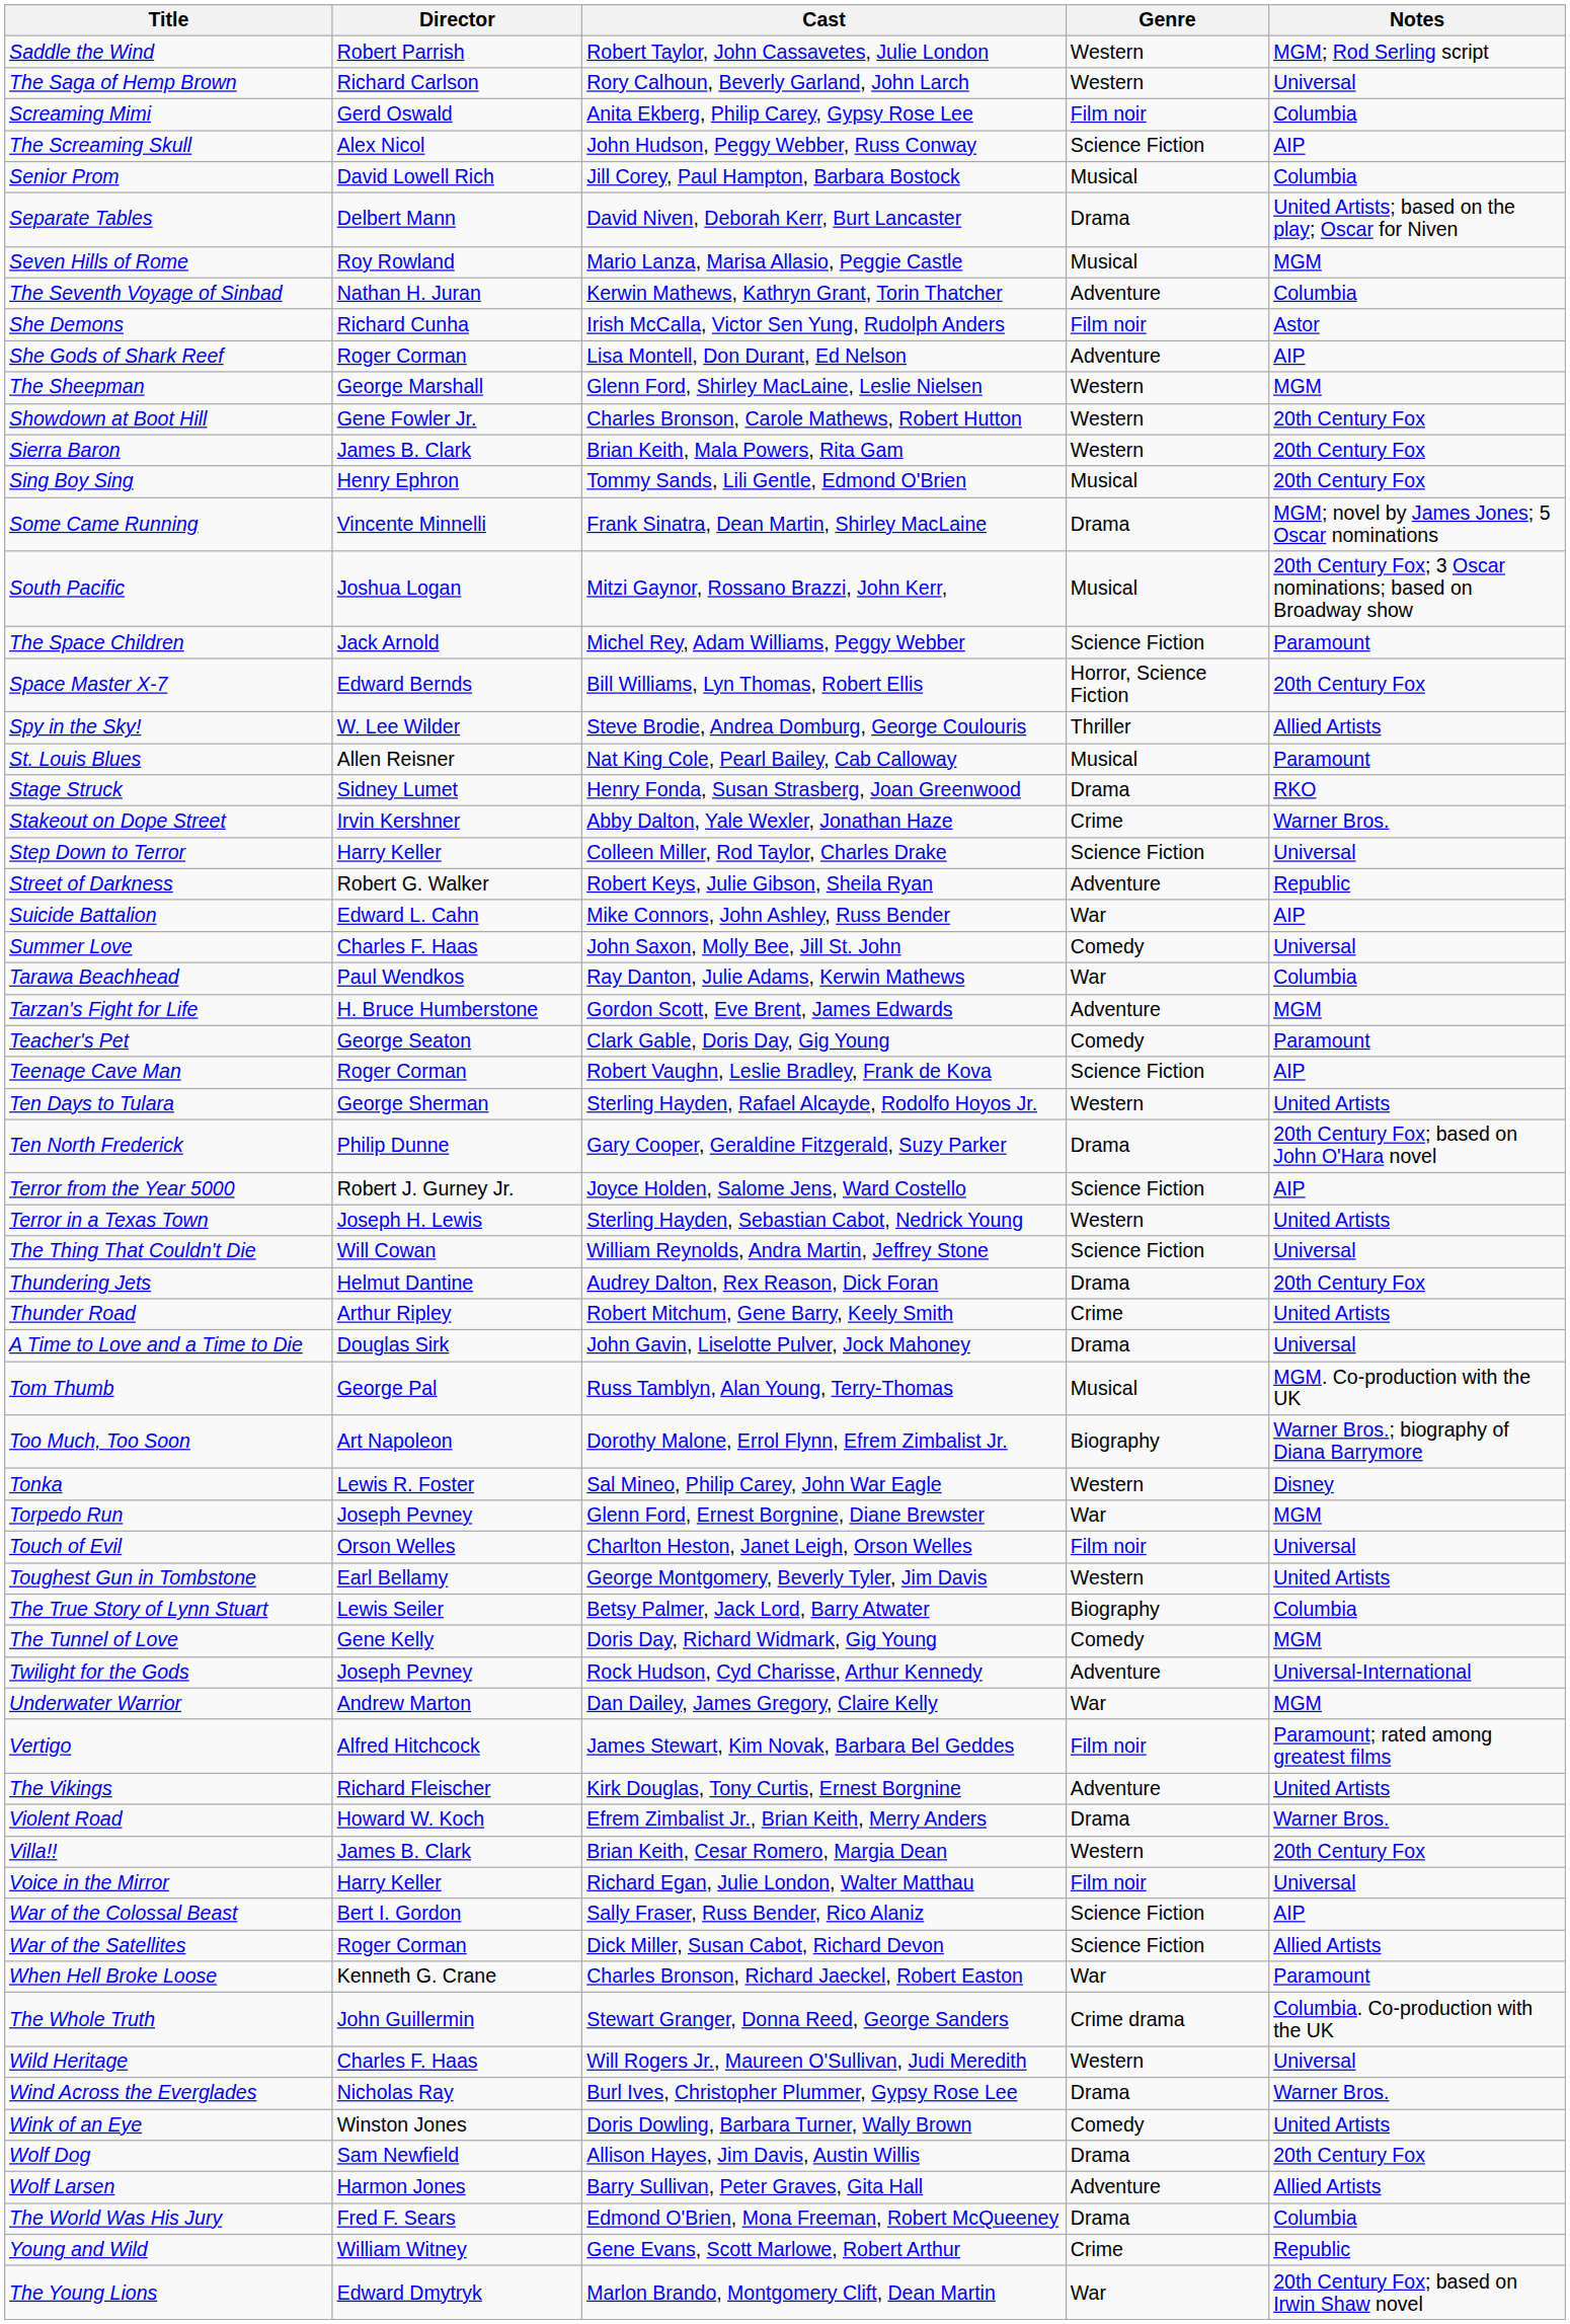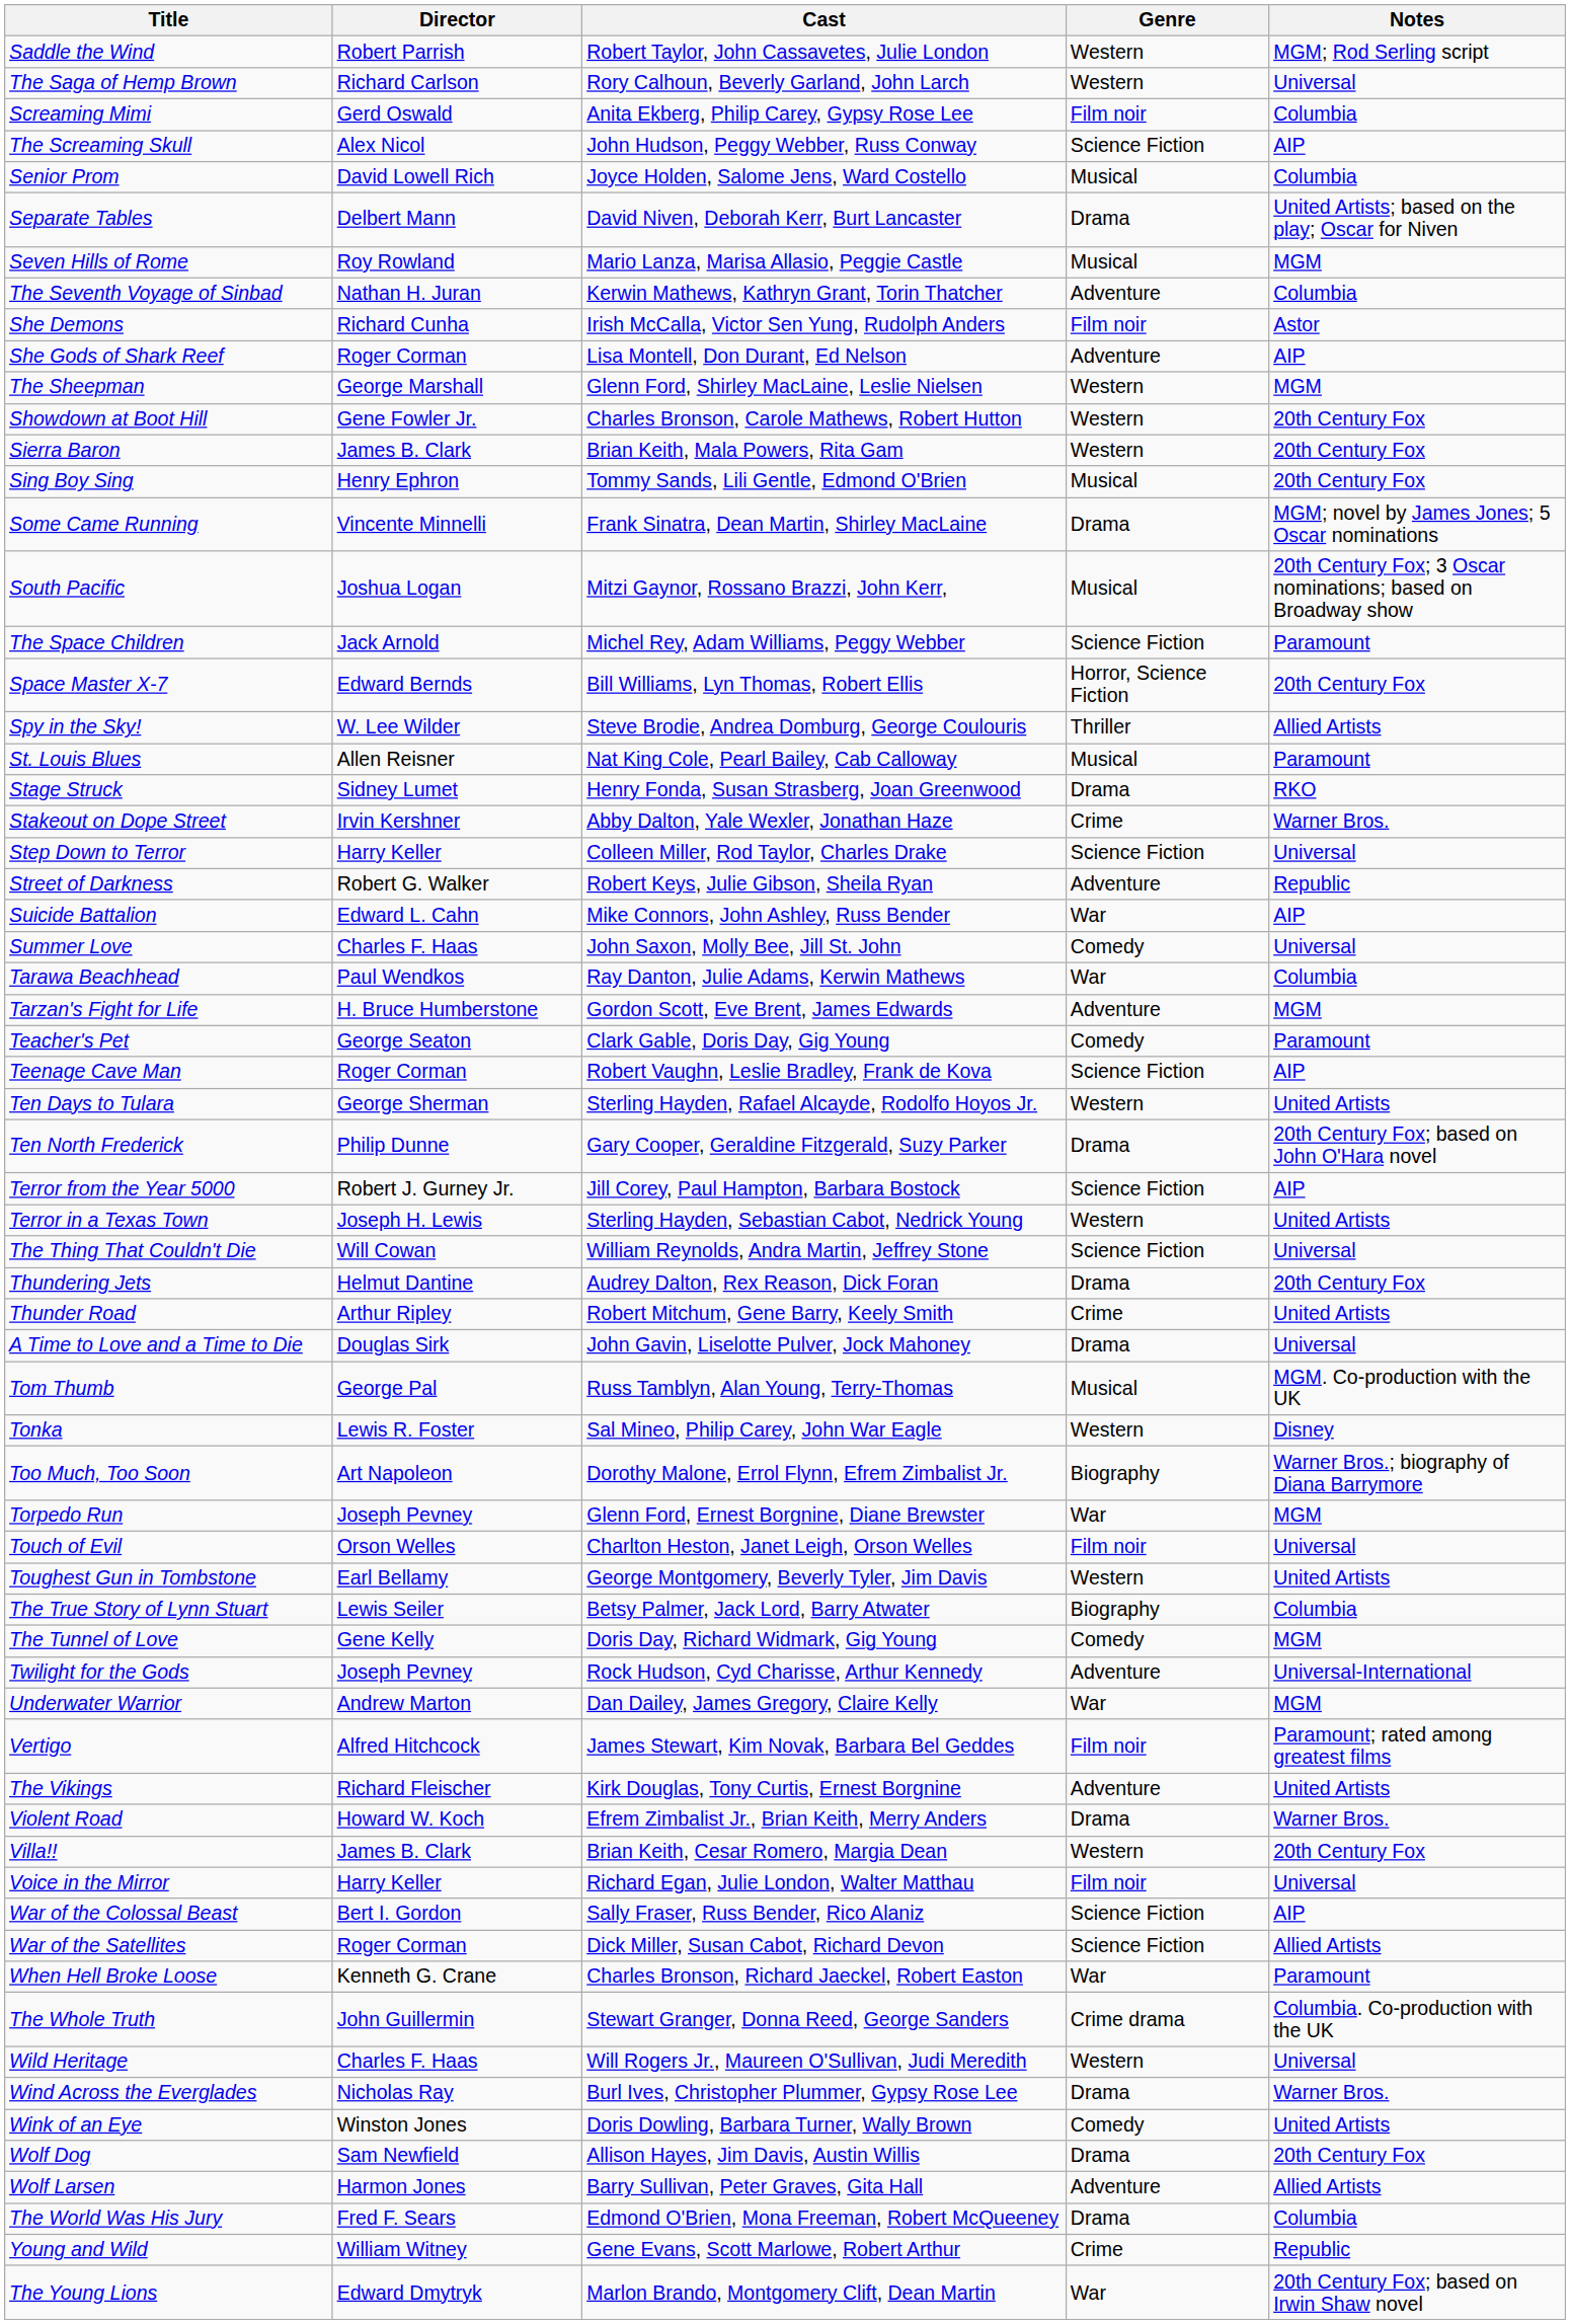Senior Prom | Cast: Jill Corey, Paul Hampton, Barbara Bostock -> Joyce Holden, Salome Jens, Ward Costello
Terror from the Year 5000 | Cast: Joyce Holden, Salome Jens, Ward Costello -> Jill Corey, Paul Hampton, Barbara Bostock
rows swapped: Tonka <-> Too Much, Too Soon
